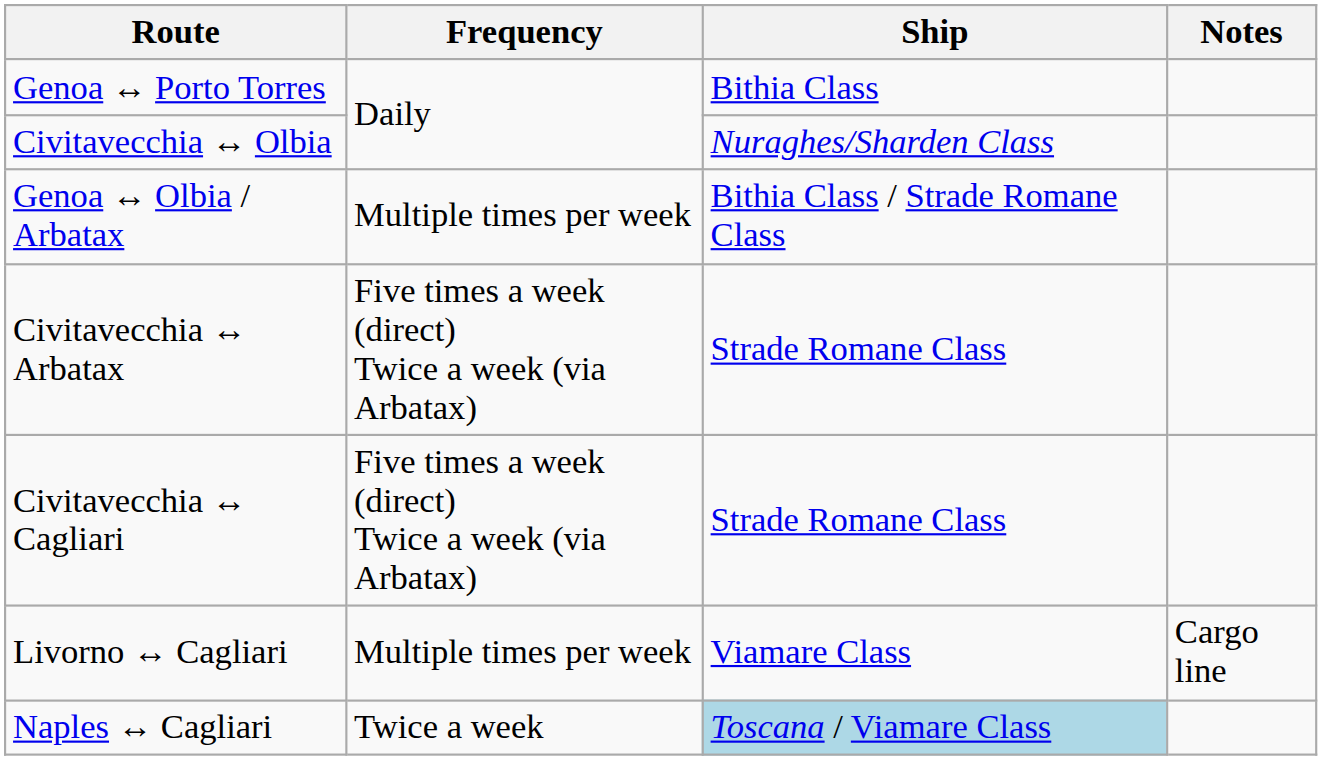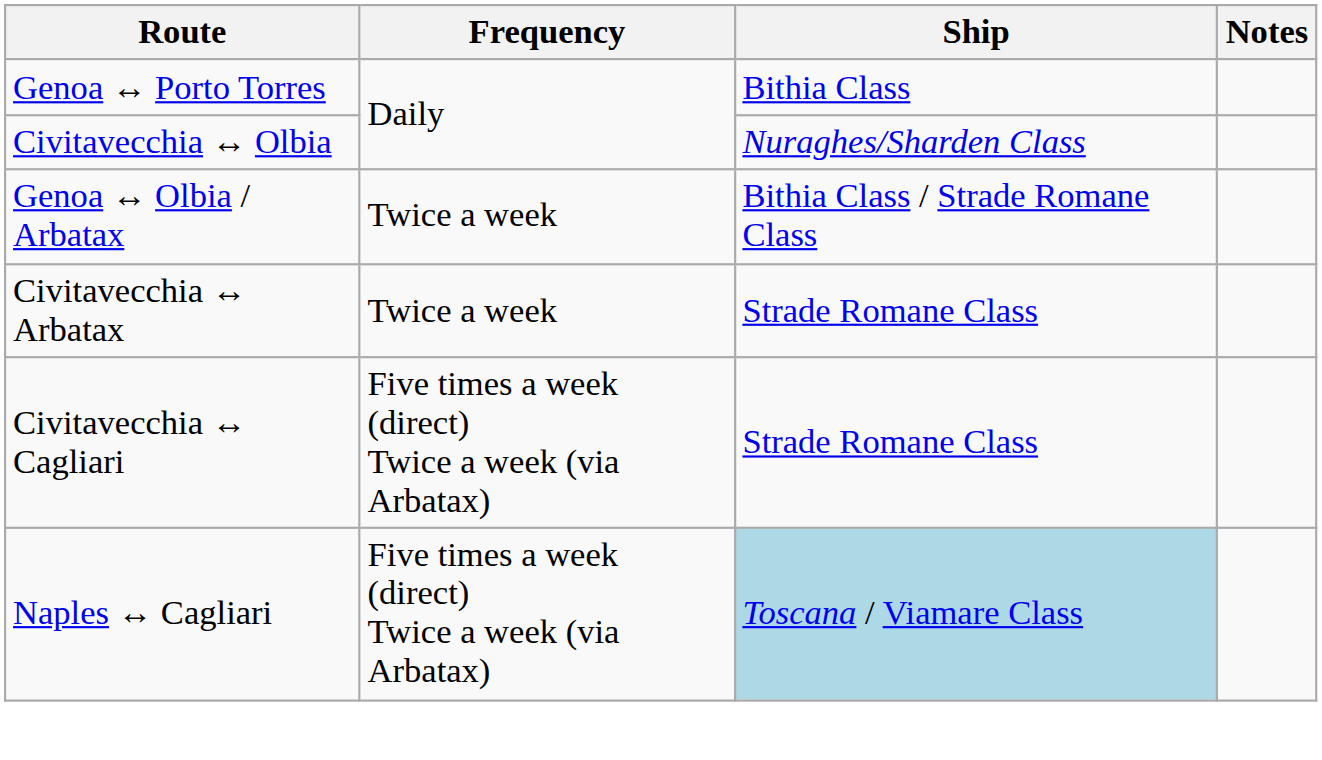Genoa ↔ Olbia / Arbatax | Frequency: Multiple times per week -> Twice a week
Civitavecchia ↔ Arbatax | Frequency: Five times a week (direct) Twice a week (via Arbatax) -> Twice a week
- row: Livorno ↔ Cagliari | Multiple times per week | Viamare Class | Cargo line
Naples ↔ Cagliari | Frequency: Twice a week -> Five times a week (direct) Twice a week (via Arbatax)
